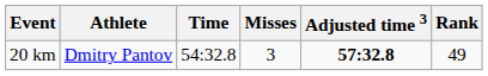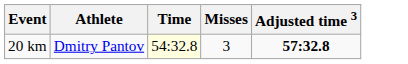- column: Rank | 49
20 km | Time: no background -> lightyellow background
